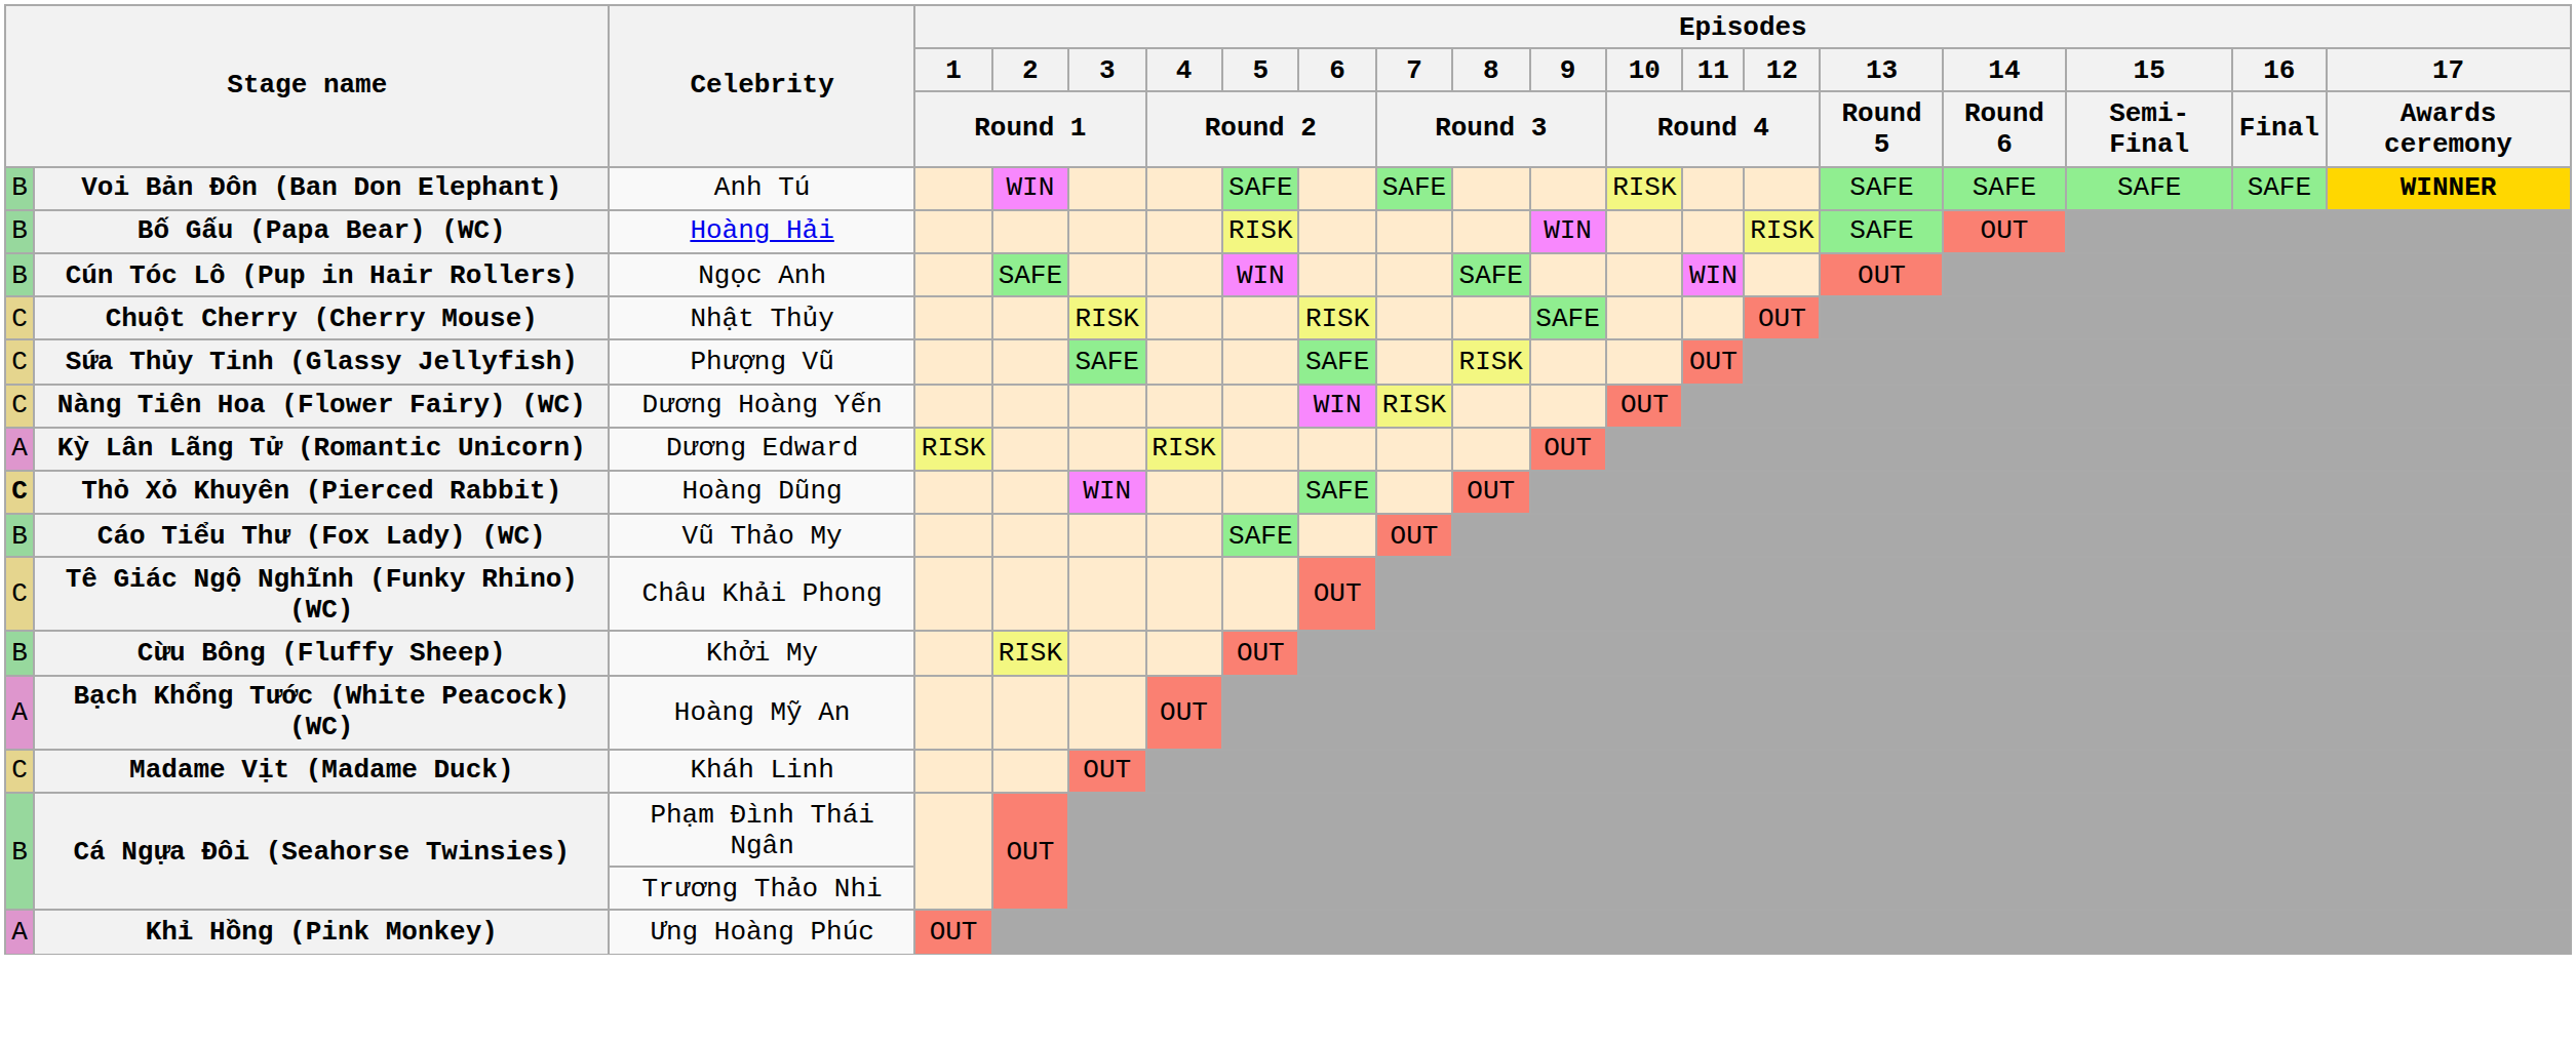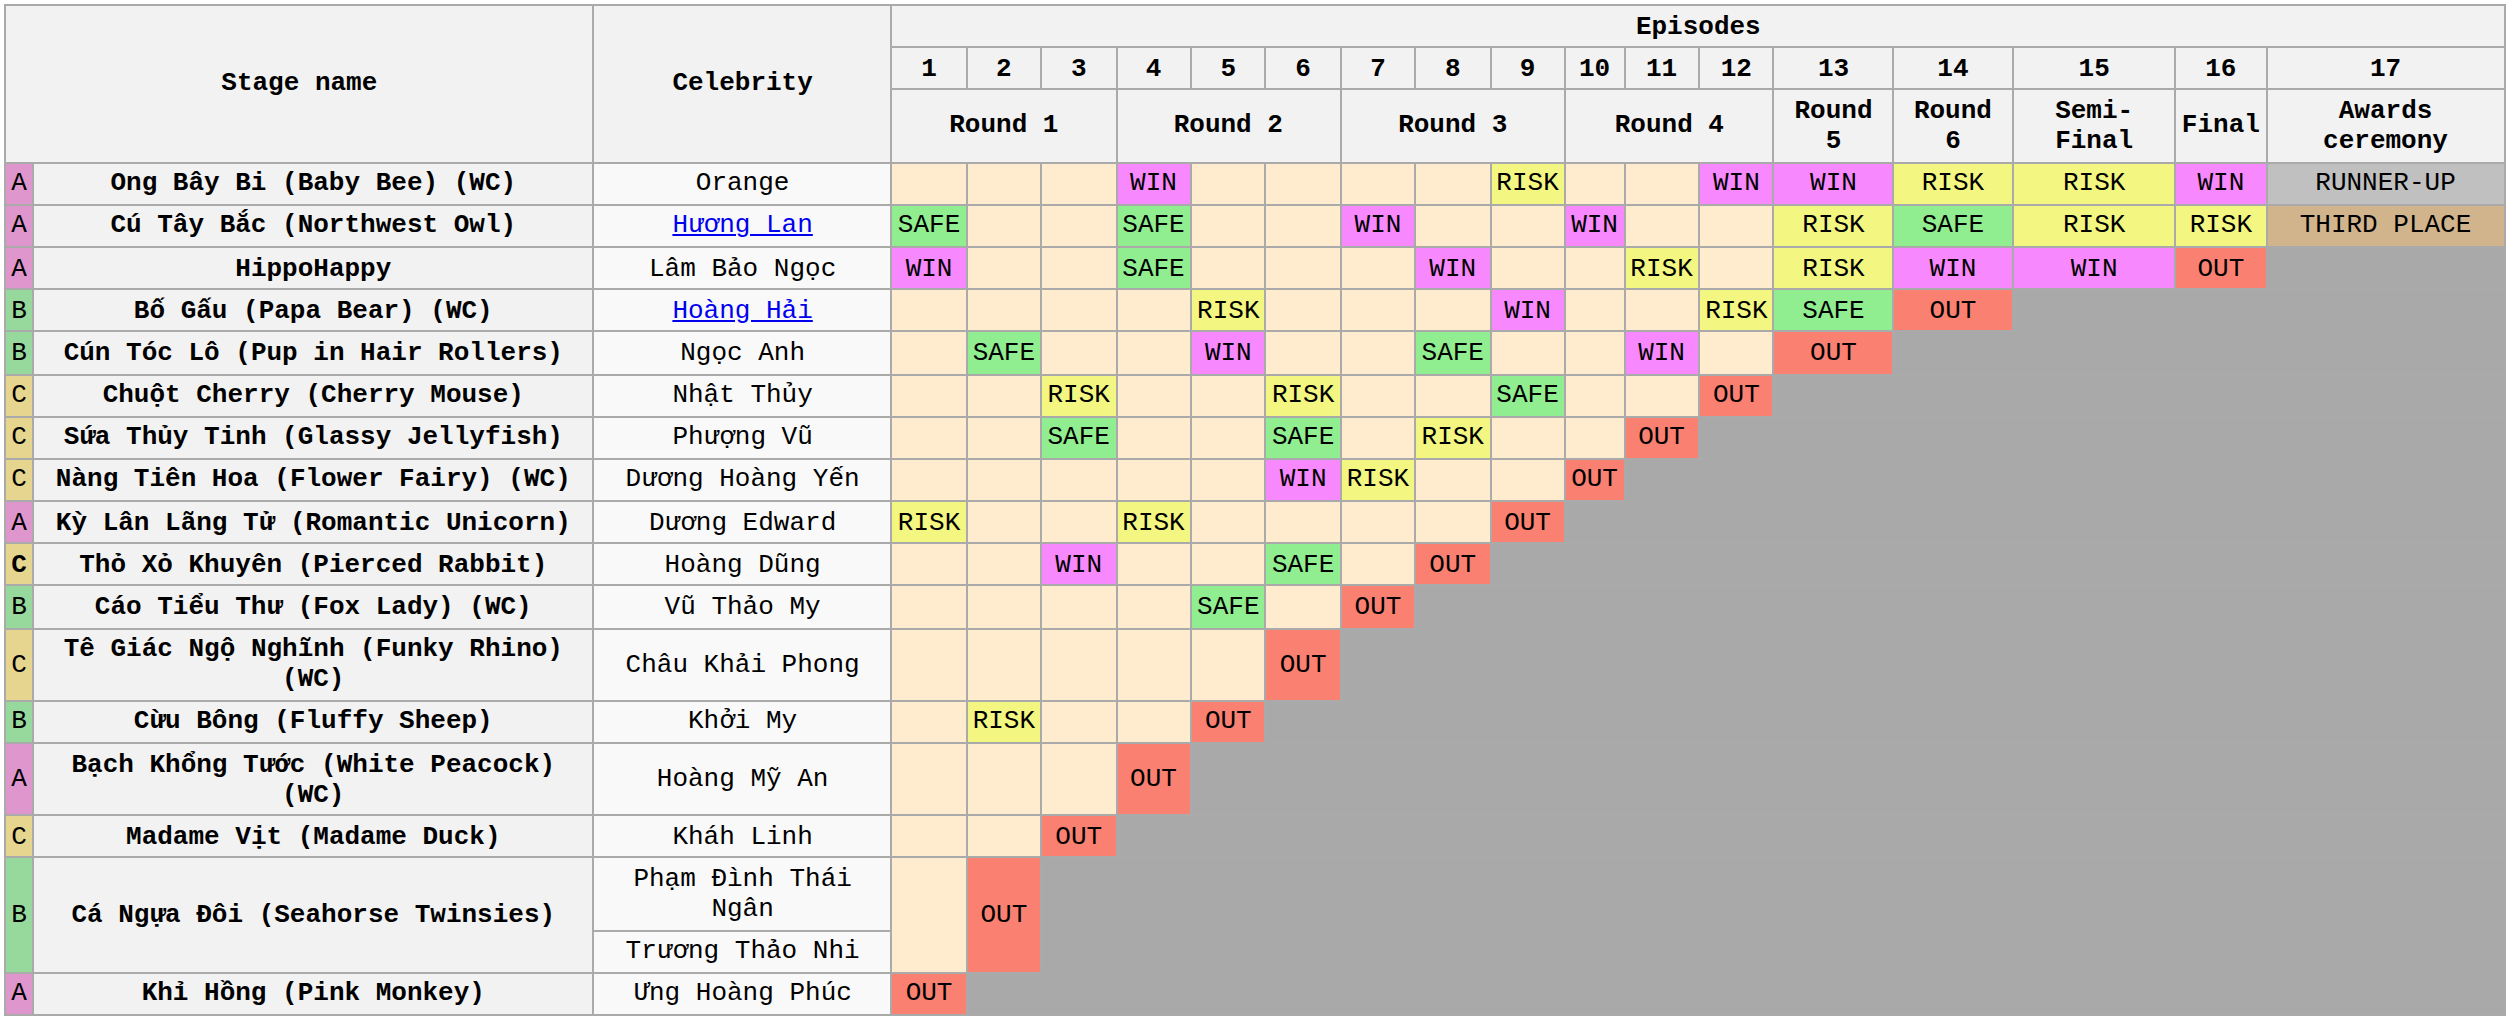- row: B | Voi Bản Đôn (Ban Don Elephant) | Anh Tú | WIN | SAFE | SAFE | RISK | SAFE | SAFE | SAFE | SAFE | WINNER
+ row: A | Ong Bây Bi (Baby Bee) (WC) | Orange | WIN | RISK | WIN | WIN | RISK | RISK | WIN | RUNNER-UP
+ row: A | Cú Tây Bắc (Northwest Owl) | Hương Lan | SAFE | SAFE | WIN | WIN | RISK | SAFE | RISK | RISK | THIRD PLACE
+ row: A | HippoHappy | Lâm Bảo Ngọc | WIN | SAFE | WIN | RISK | RISK | WIN | WIN | OUT
